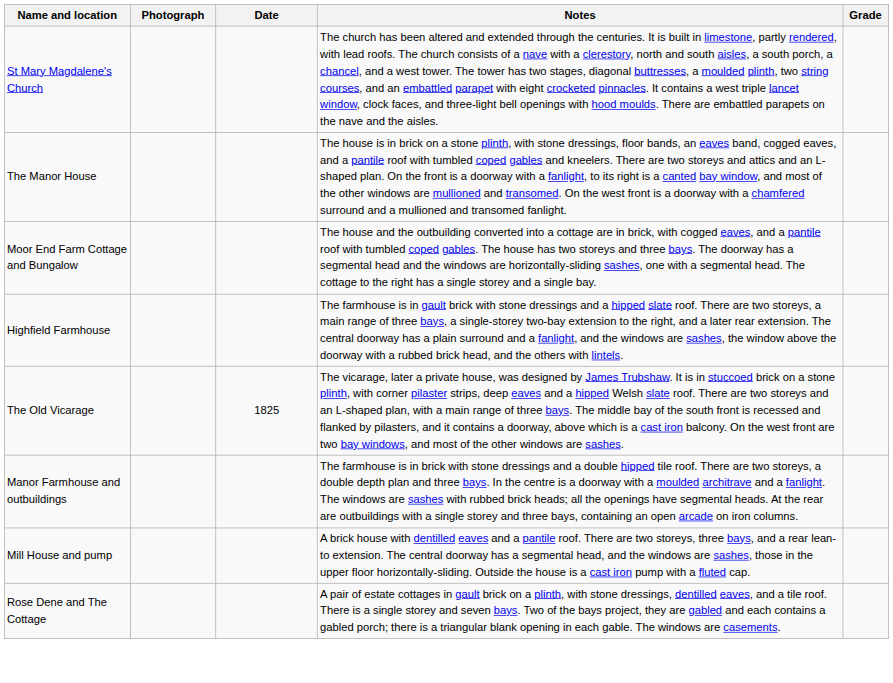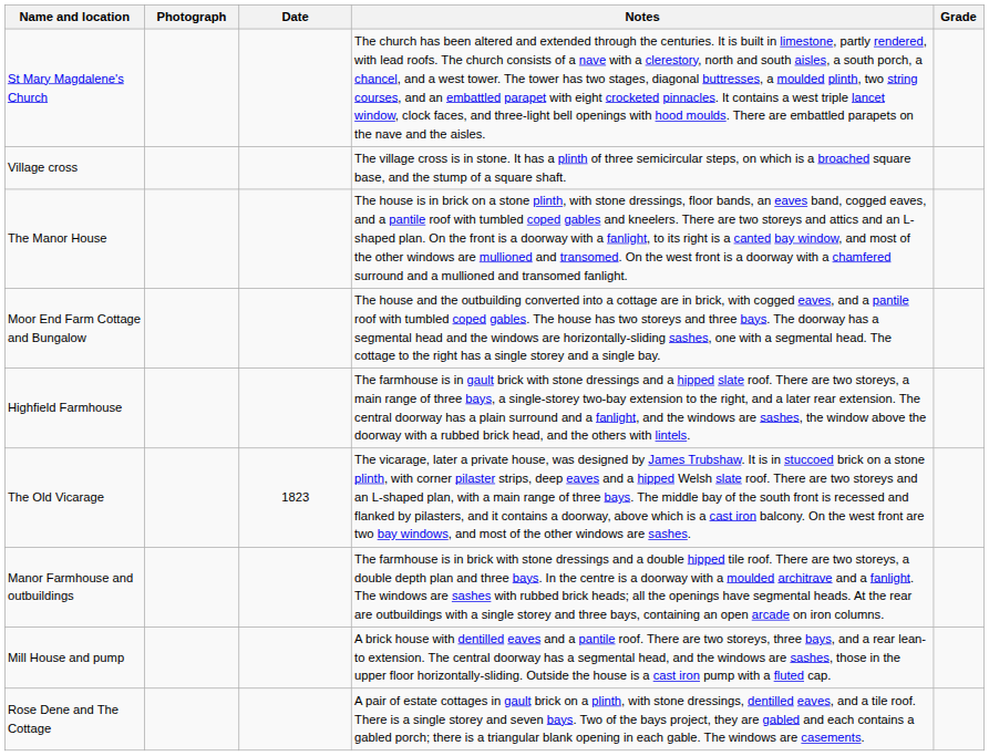+ row: Village cross | The village cross is in stone. It has a plinth of three semicircular steps, on which is a broached square base, and the stump of a square shaft.
The Old Vicarage | Date: 1825 -> 1823
